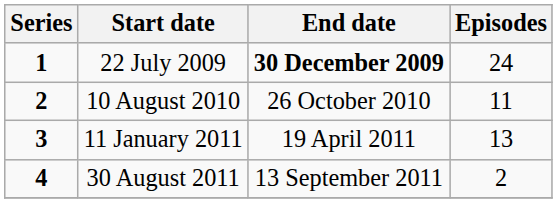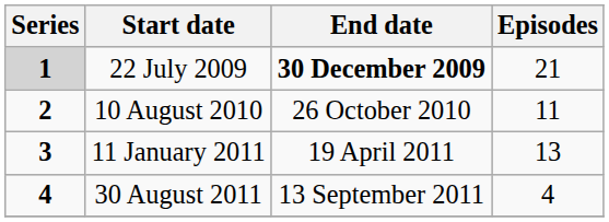22 July 2009 | Series: no background -> lightgrey background
22 July 2009 | Episodes: 24 -> 21
30 August 2011 | Episodes: 2 -> 4
